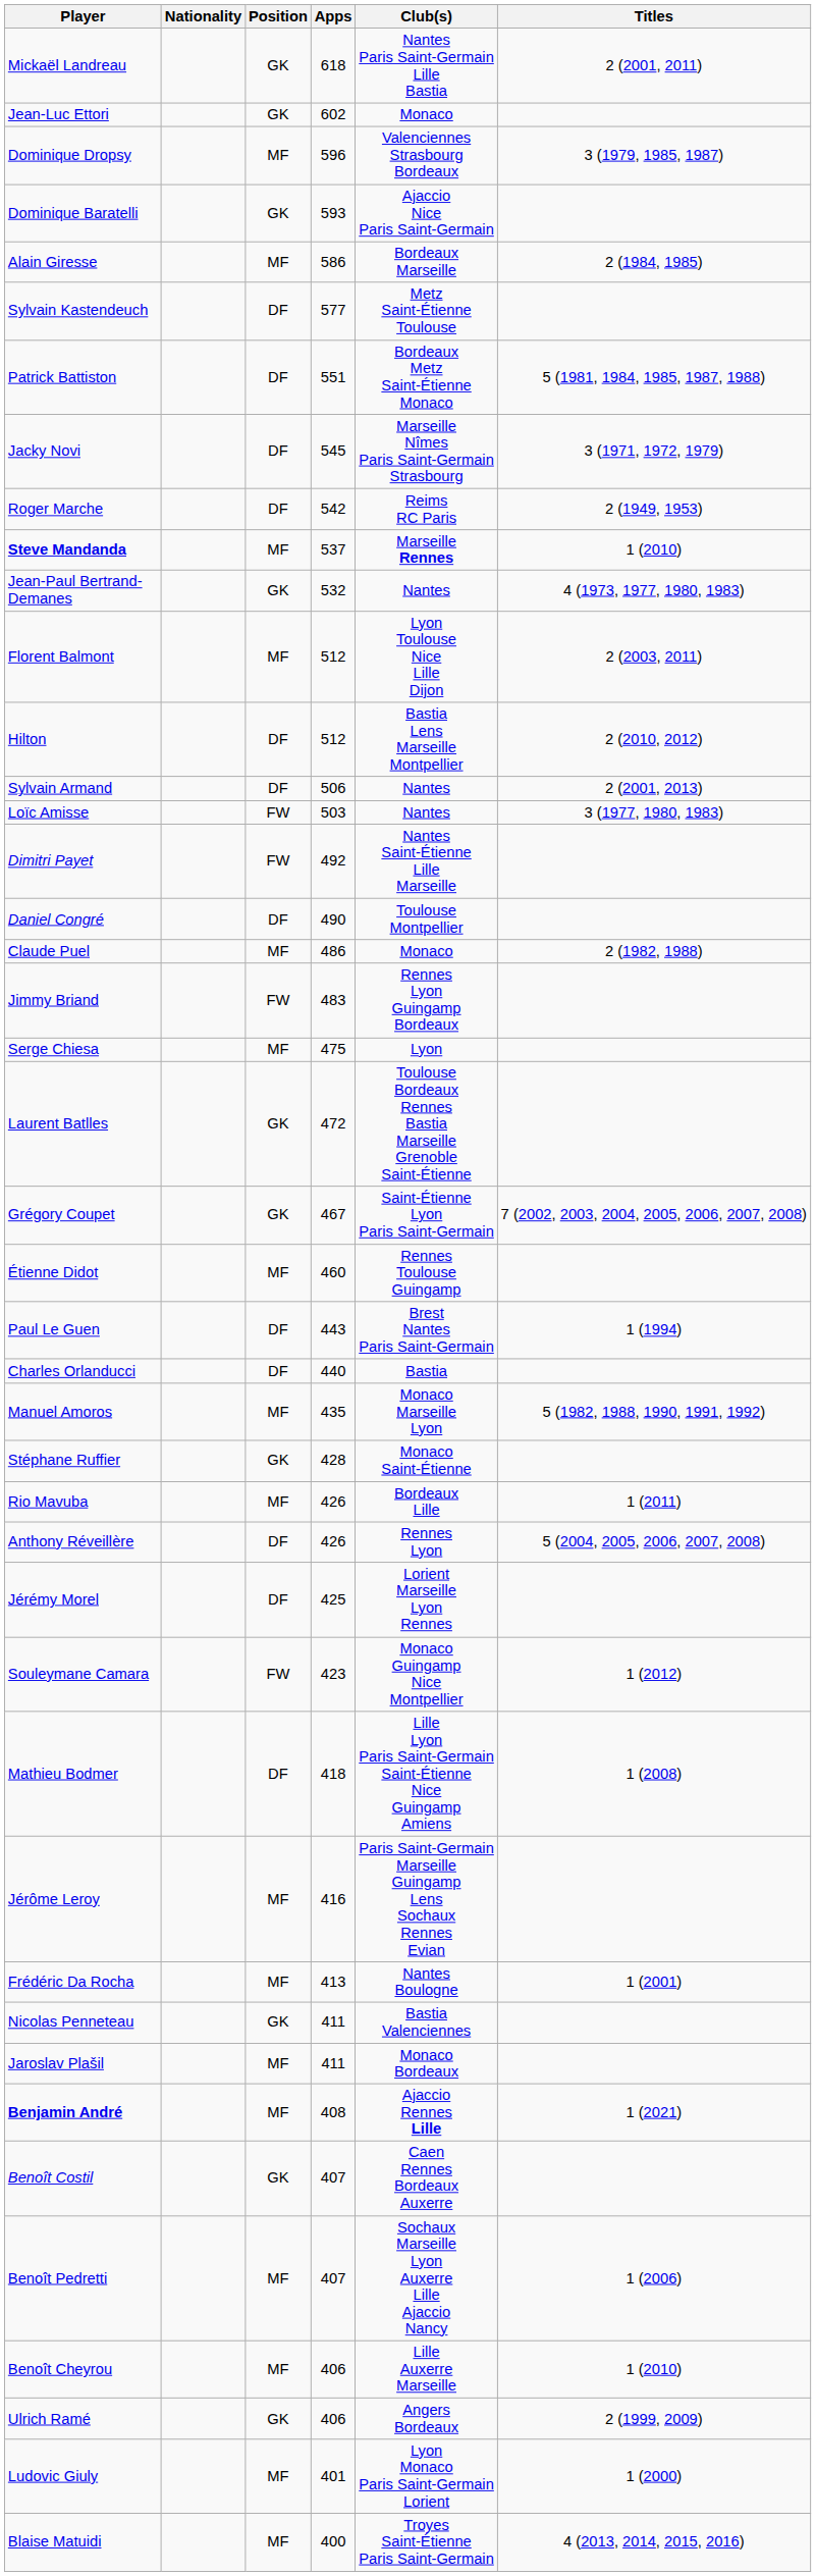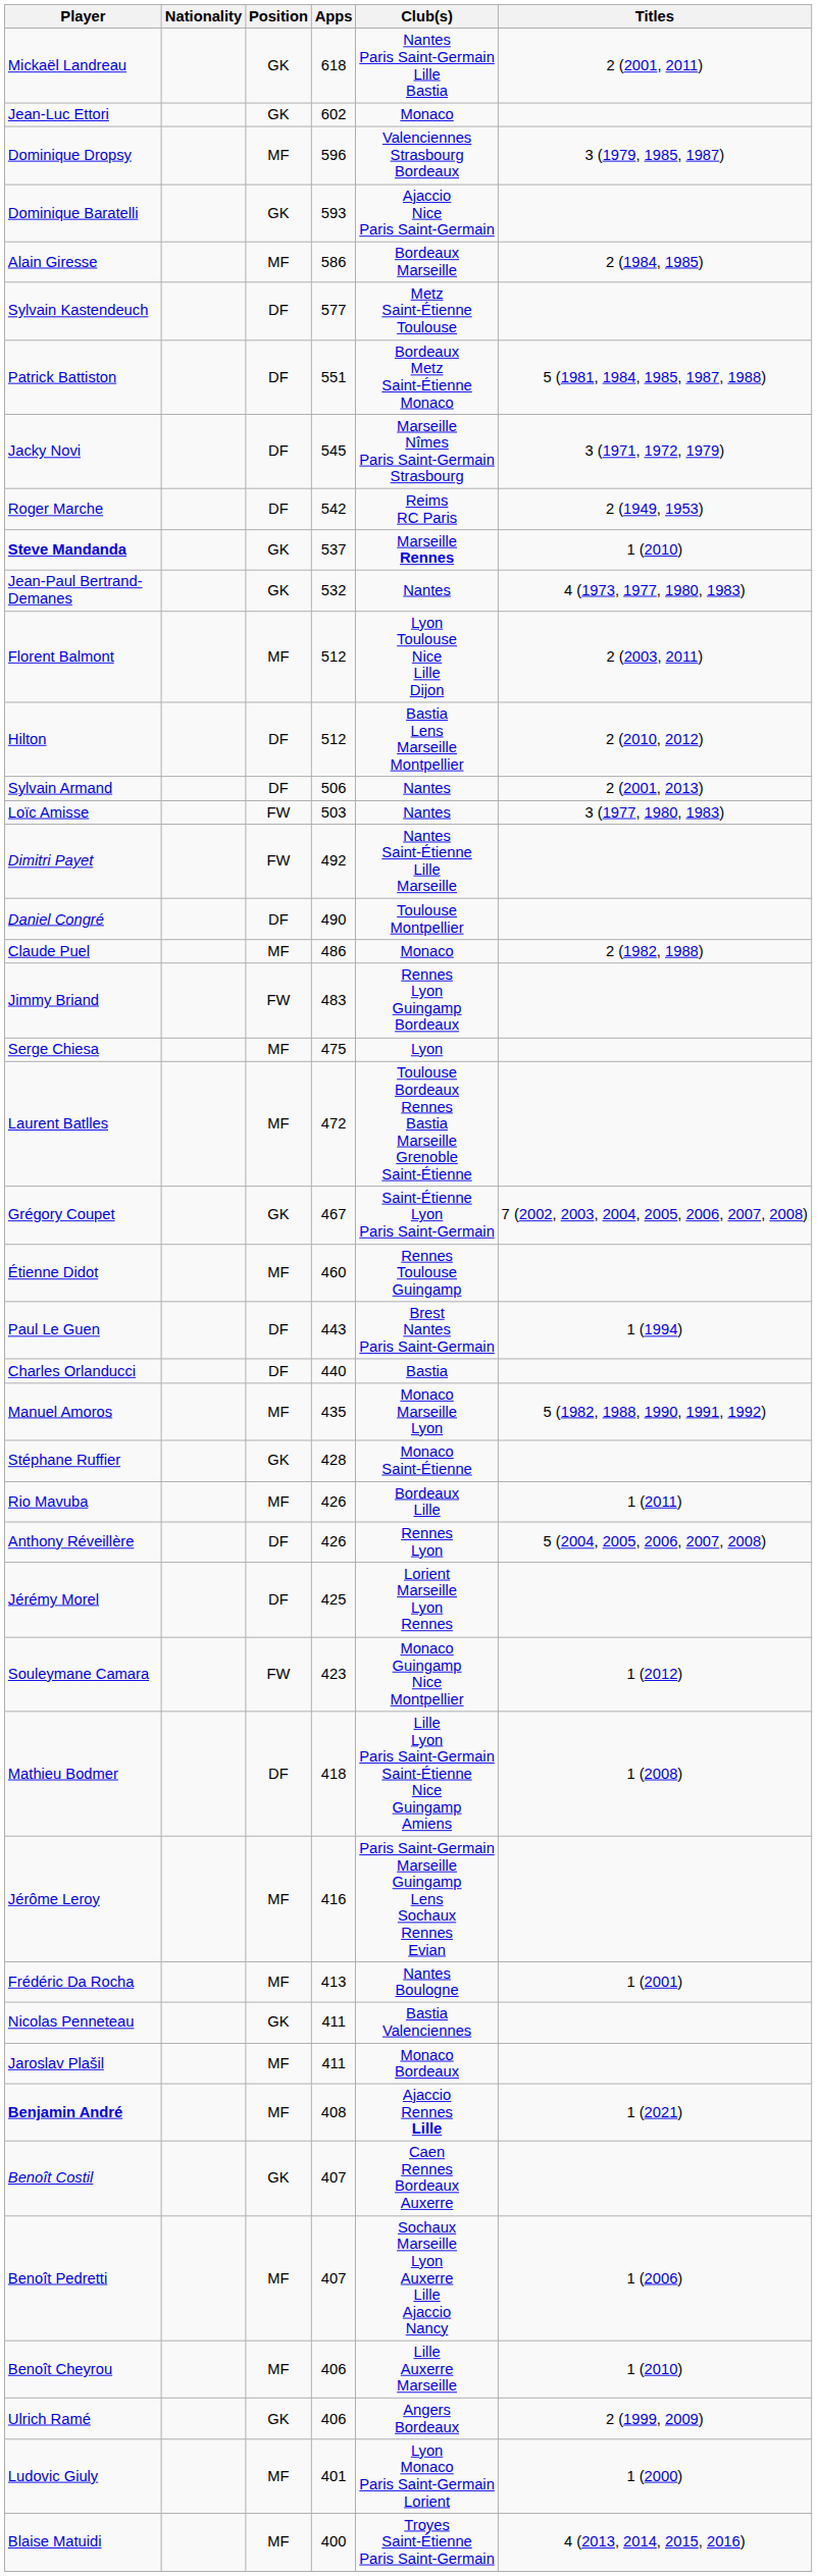Steve Mandanda | Position: MF -> GK
Laurent Batlles | Position: GK -> MF
